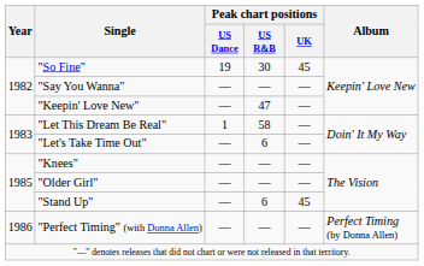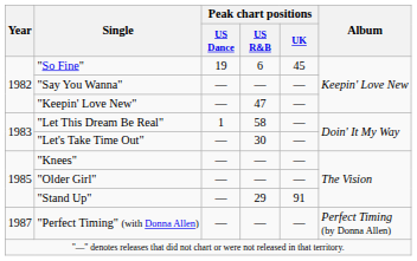"So Fine" | Peak chart positions / US R&B: 30 -> 6
"Let's Take Time Out" | Peak chart positions / US R&B: 6 -> 30
"Stand Up" | Peak chart positions / US R&B: 6 -> 29
"Stand Up" | Peak chart positions / UK: 45 -> 91
"Perfect Timing" (with Donna Allen) | Year: 1986 -> 1987
